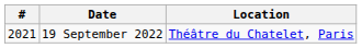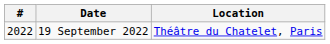19 September 2022 | #: 2021 -> 2022
